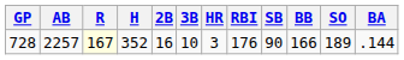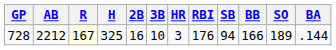728 | AB: 2257 -> 2212
728 | H: 352 -> 325
728 | SB: 90 -> 94
